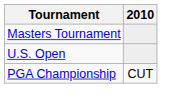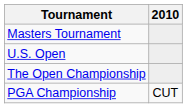+ row: The Open Championship
